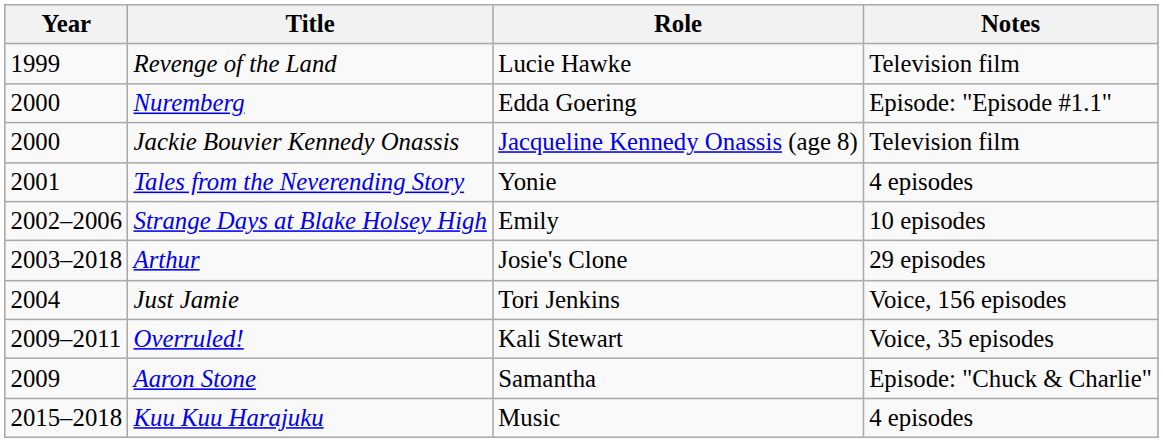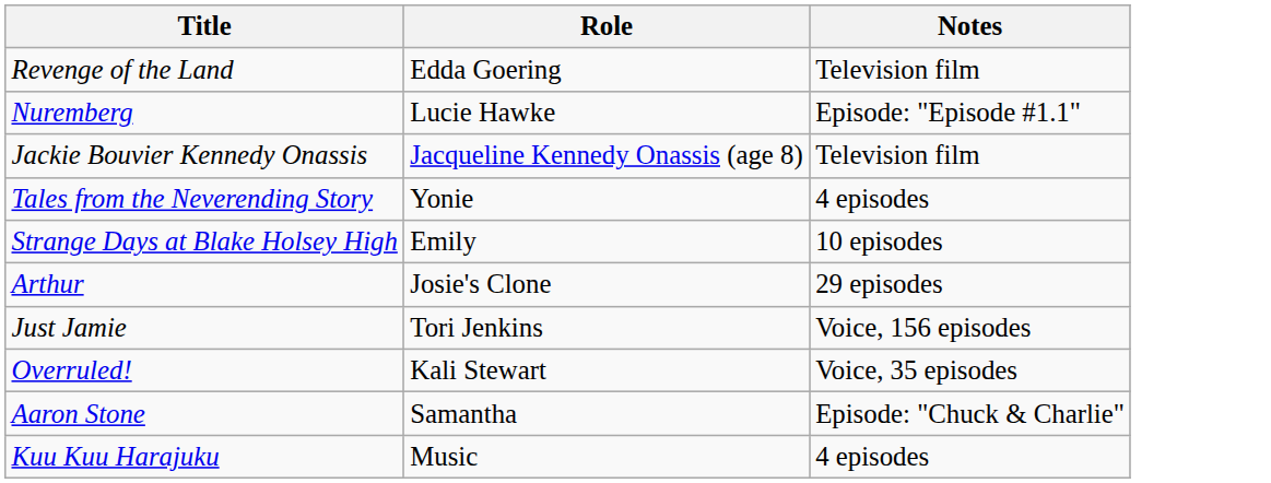- column: Year | 1999 | 2000 | 2000 | 2001 | 2002–2006 | 2003–2018 | 2004 | 2009–2011 | 2009 | 2015–2018
Revenge of the Land | Role: Lucie Hawke -> Edda Goering
Nuremberg | Role: Edda Goering -> Lucie Hawke
